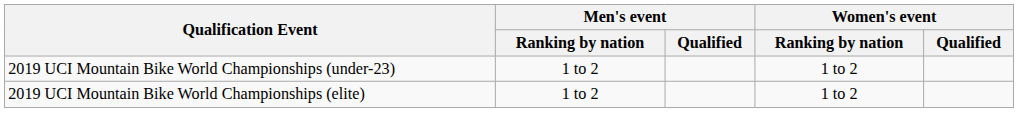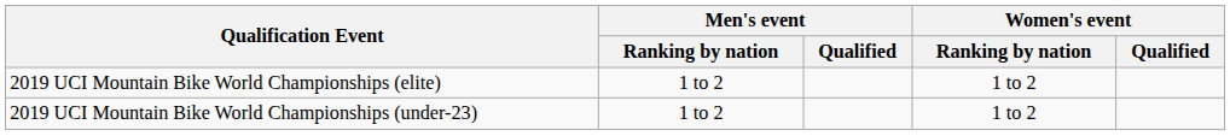rows swapped: 2019 UCI Mountain Bike World Championships (elite) <-> 2019 UCI Mountain Bike World Championships (under-23)
